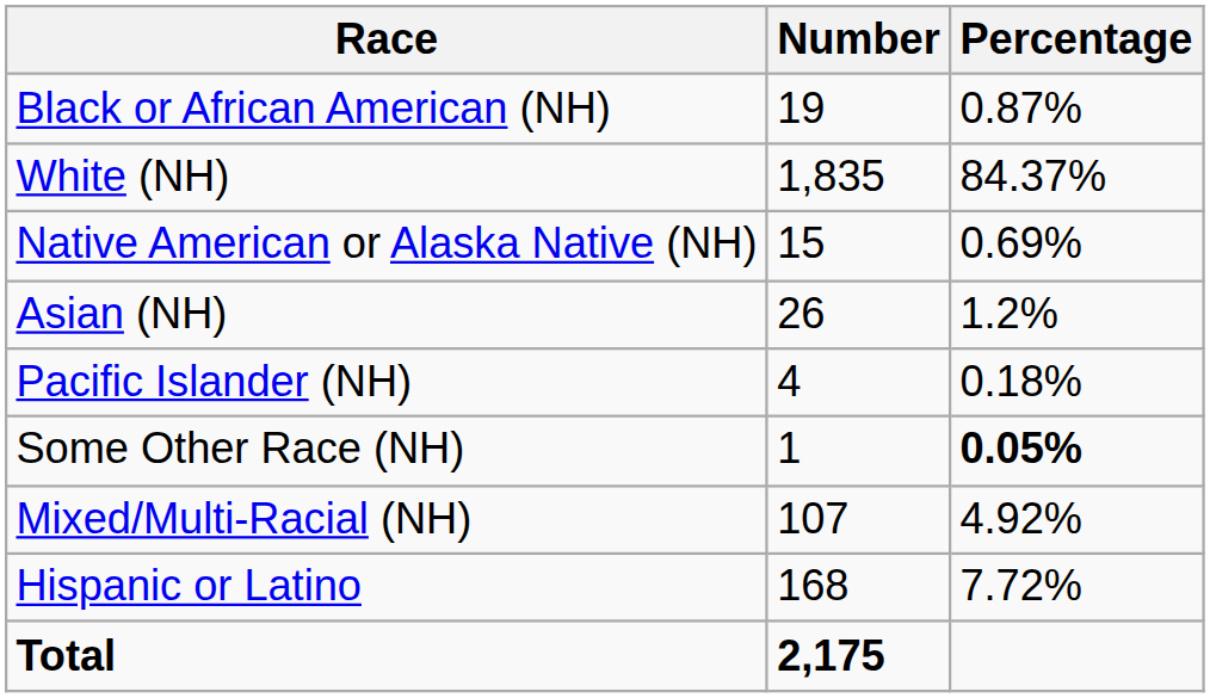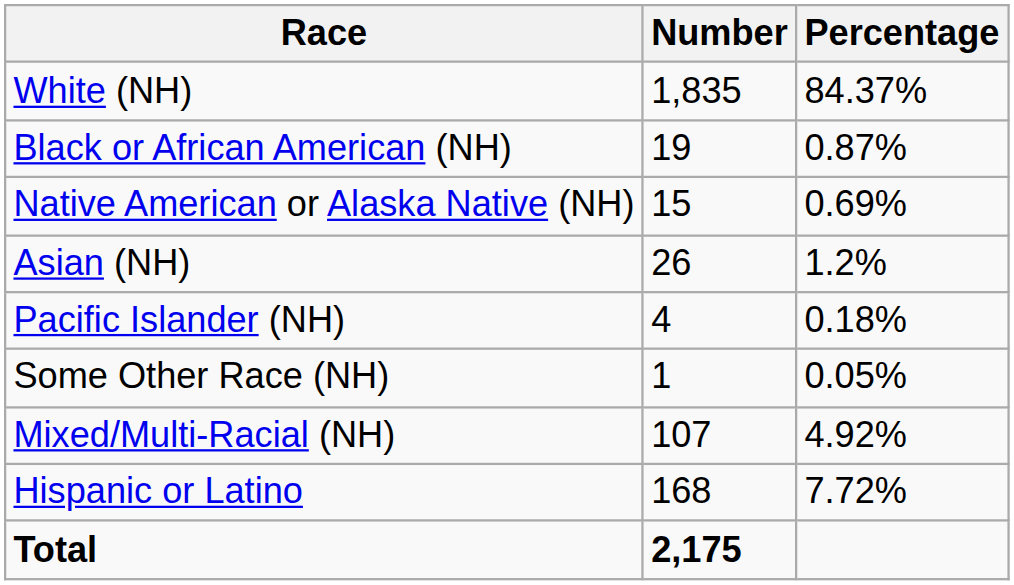rows swapped: White (NH) <-> Black or African American (NH)
Some Other Race (NH) | Percentage: bold -> normal
